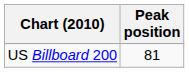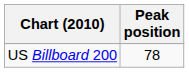US Billboard 200 | Peak position: 81 -> 78
